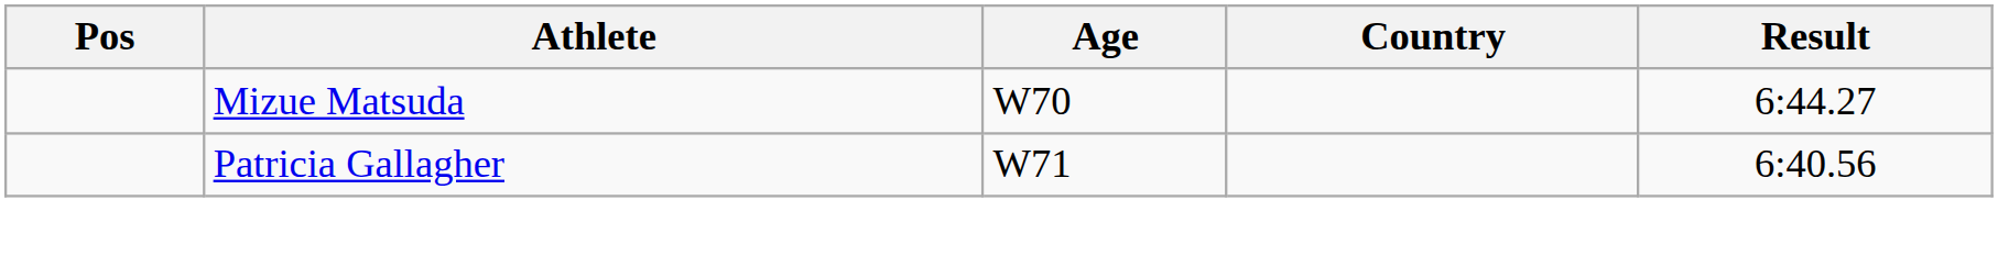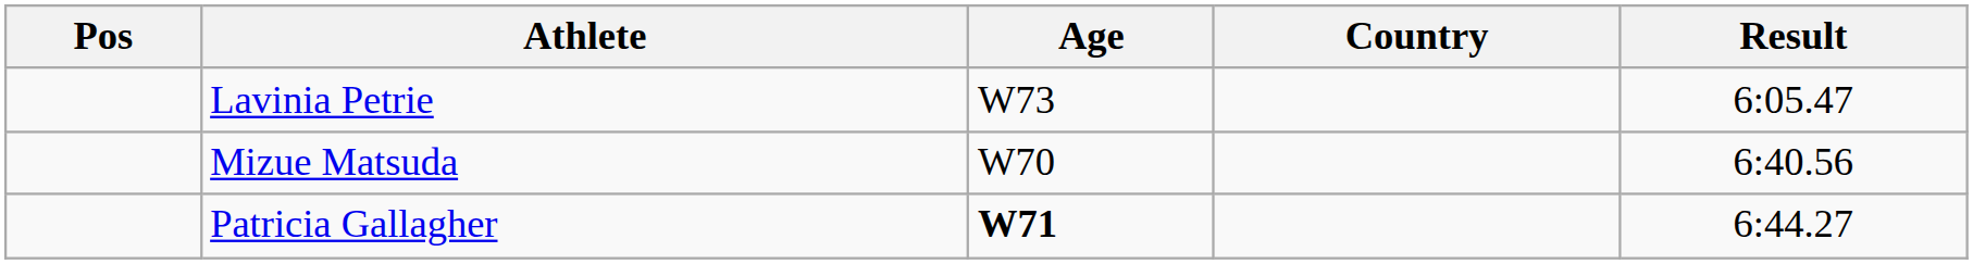+ row: Lavinia Petrie | W73 | 6:05.47
Mizue Matsuda | Result: 6:44.27 -> 6:40.56
Patricia Gallagher | Age: normal -> bold
Patricia Gallagher | Result: 6:40.56 -> 6:44.27
